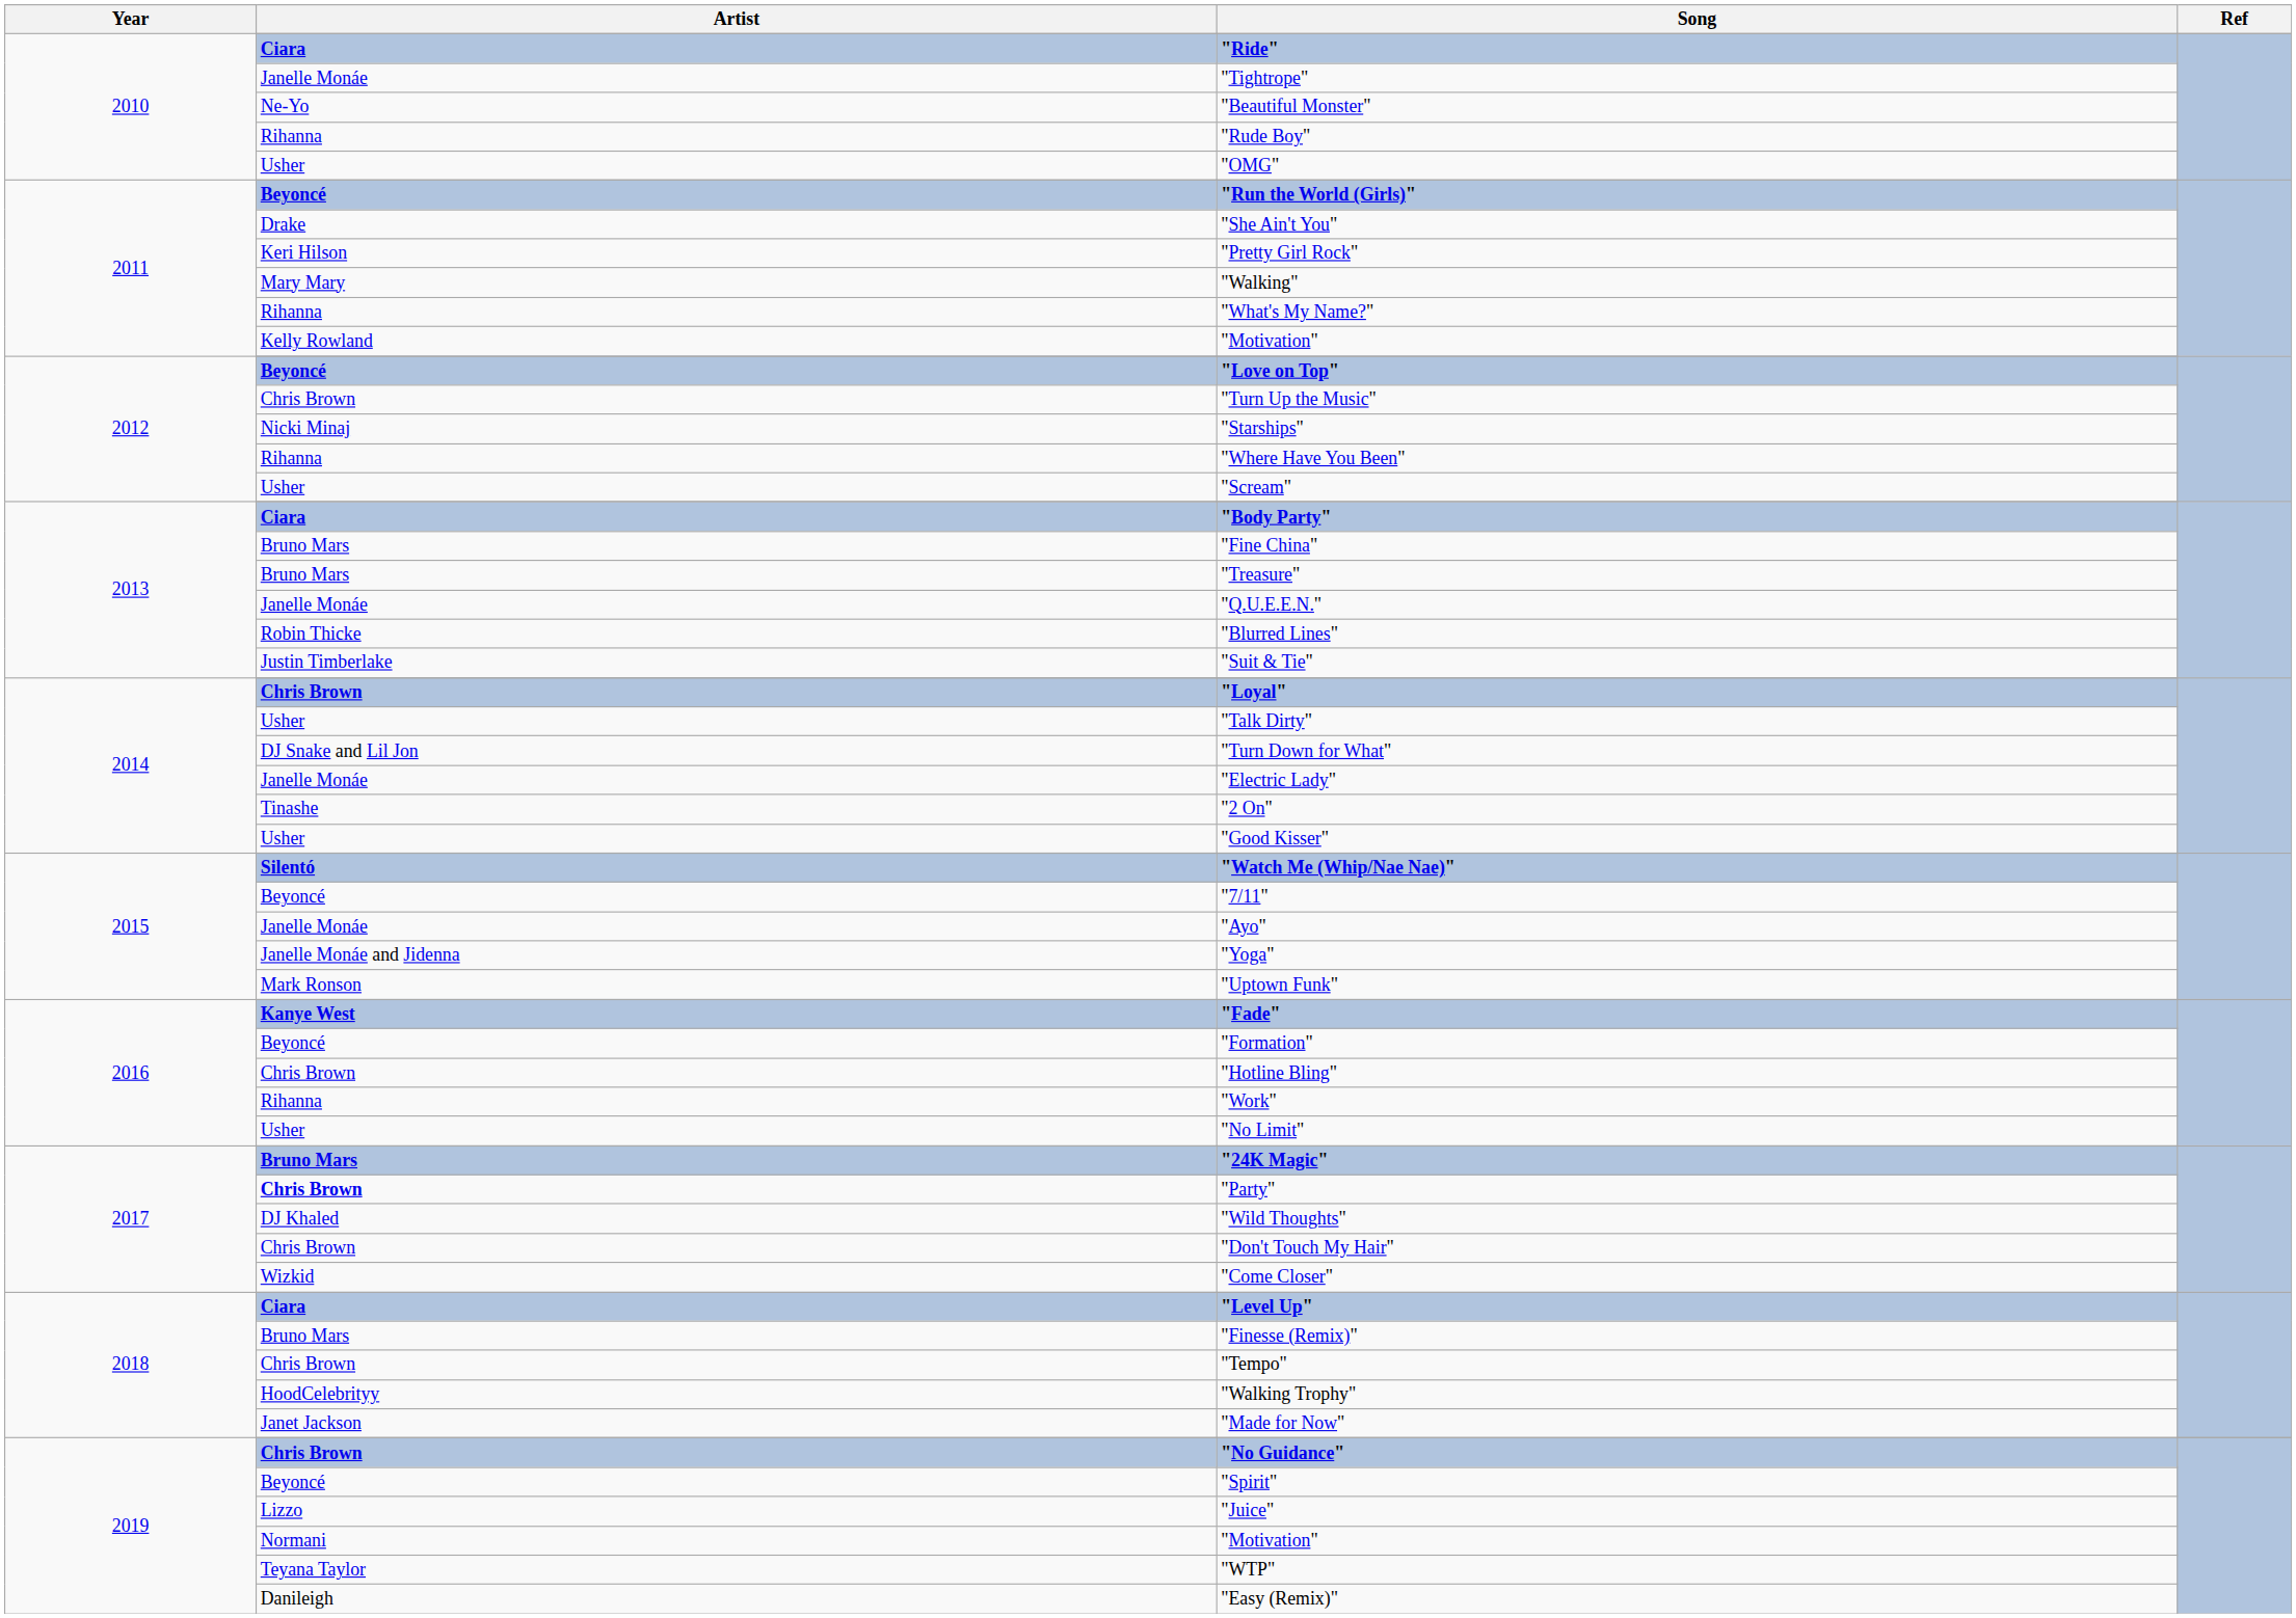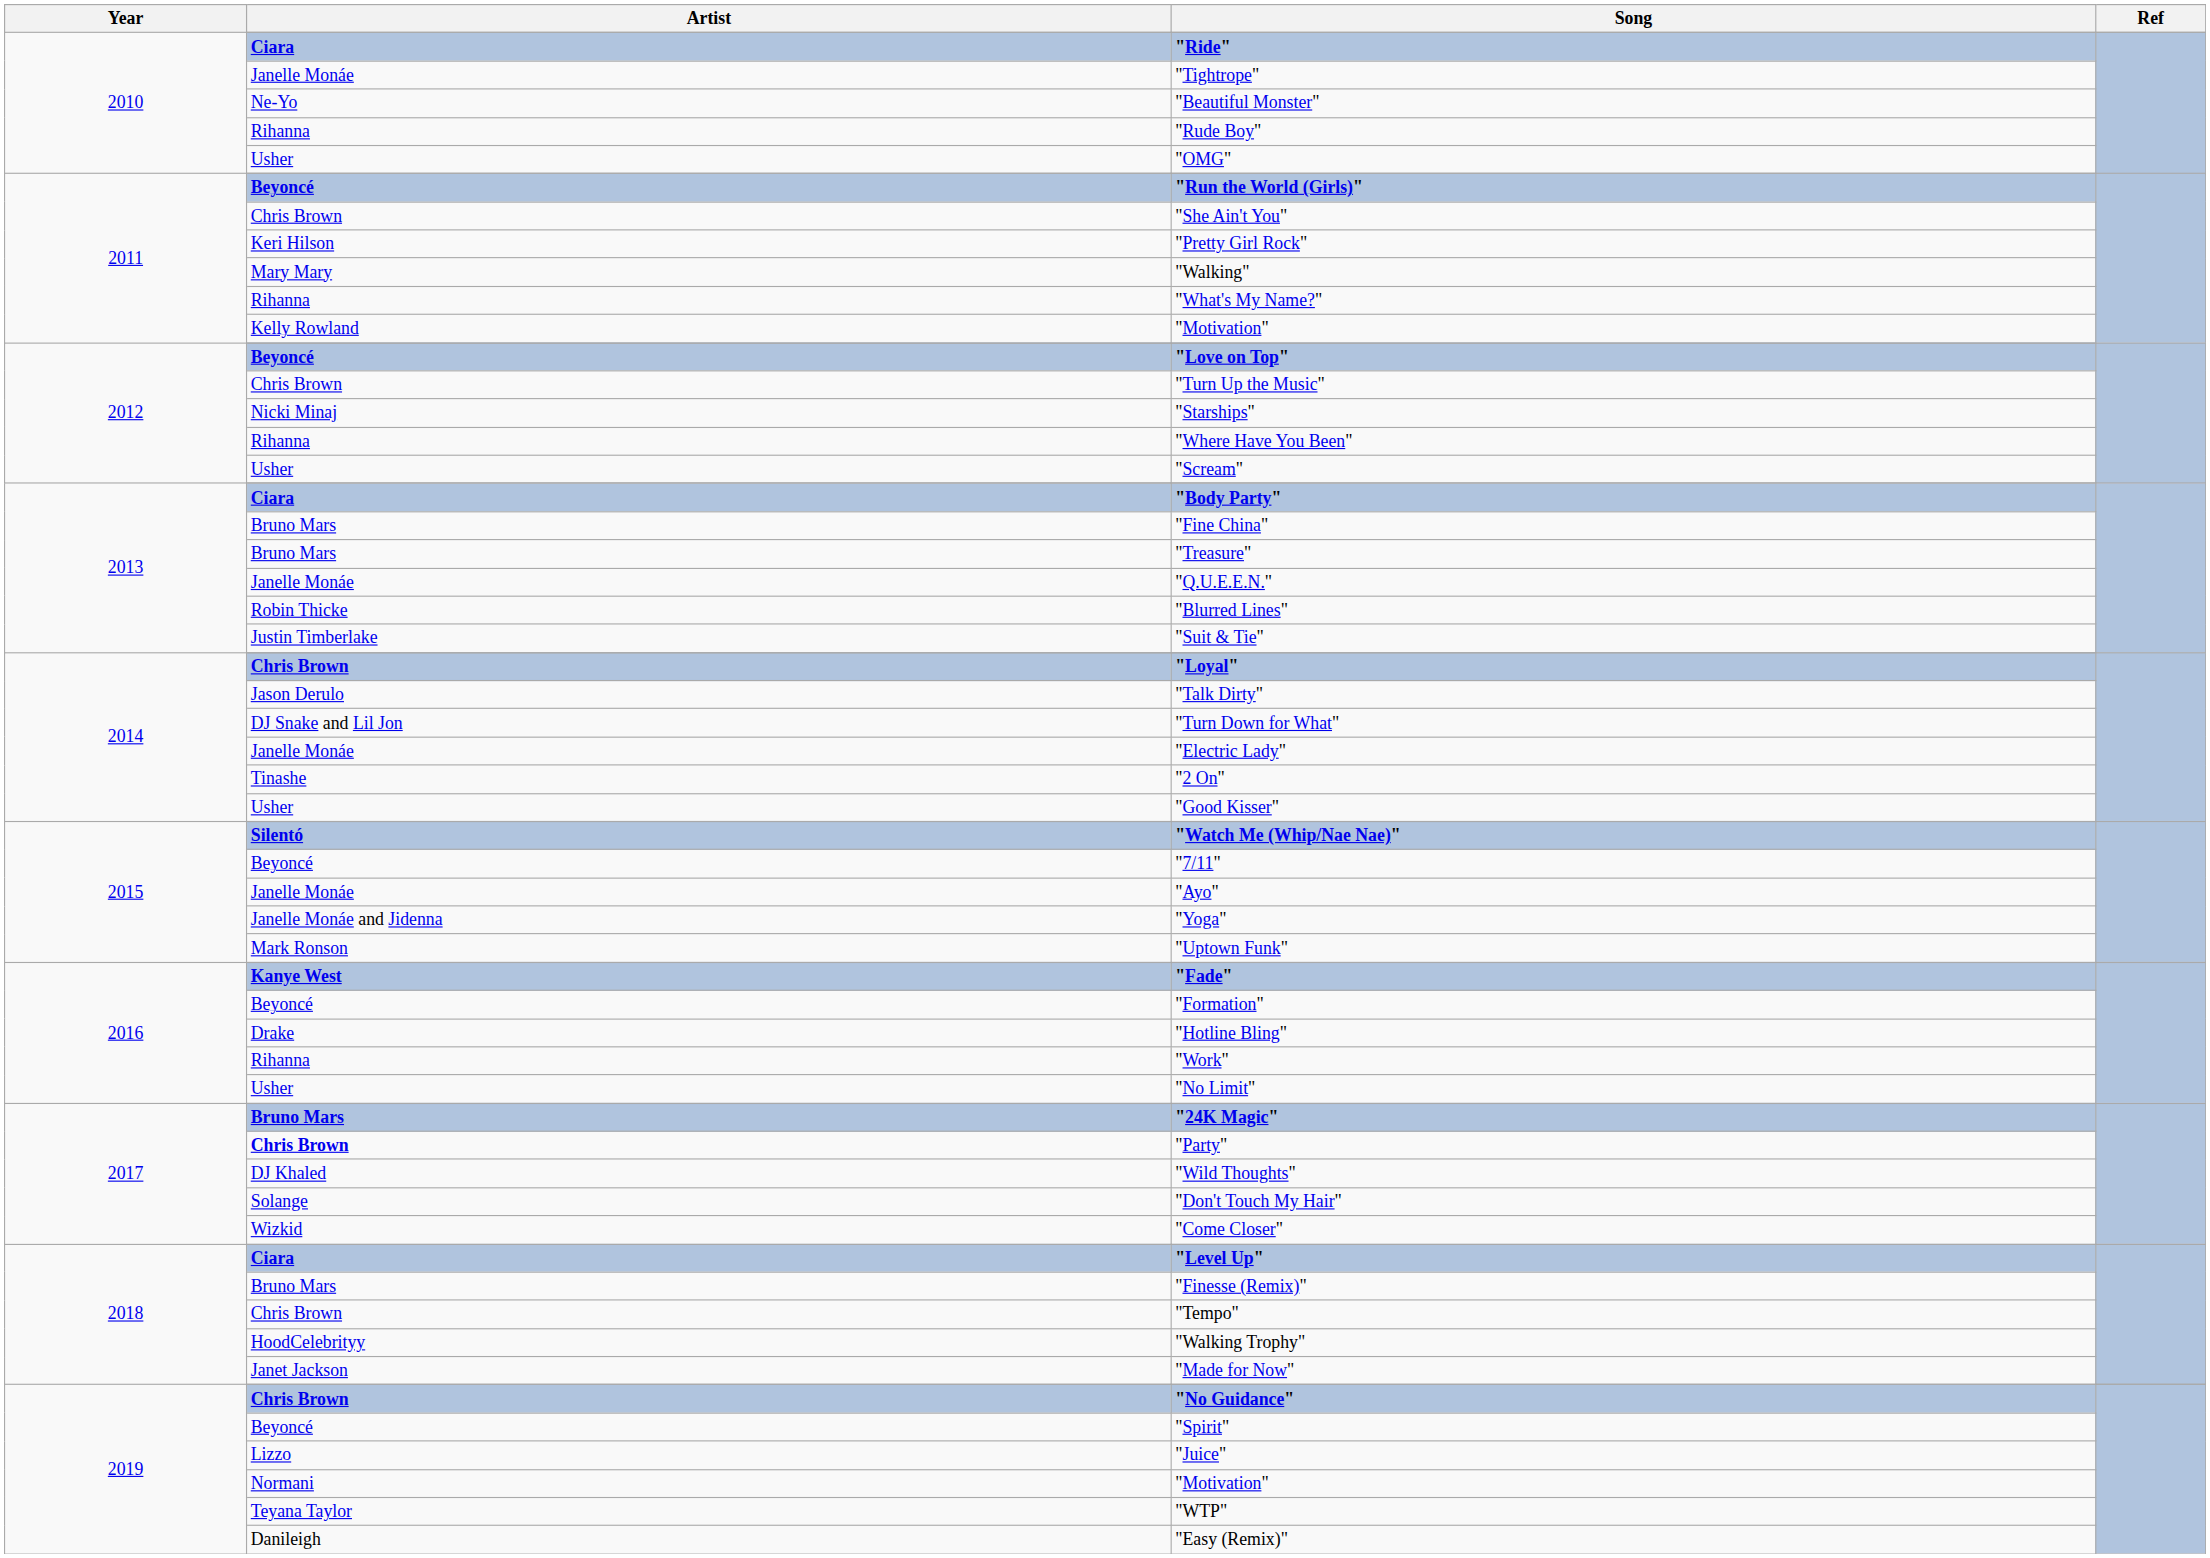"She Ain't You" | Artist: Drake -> Chris Brown
"Talk Dirty" | Artist: Usher -> Jason Derulo
"Hotline Bling" | Artist: Chris Brown -> Drake
"Don't Touch My Hair" | Artist: Chris Brown -> Solange
